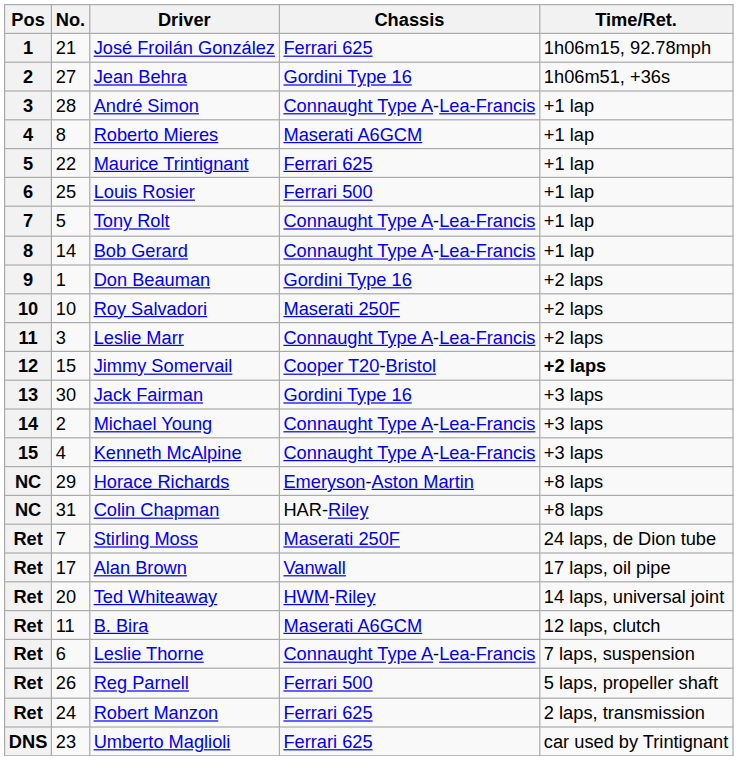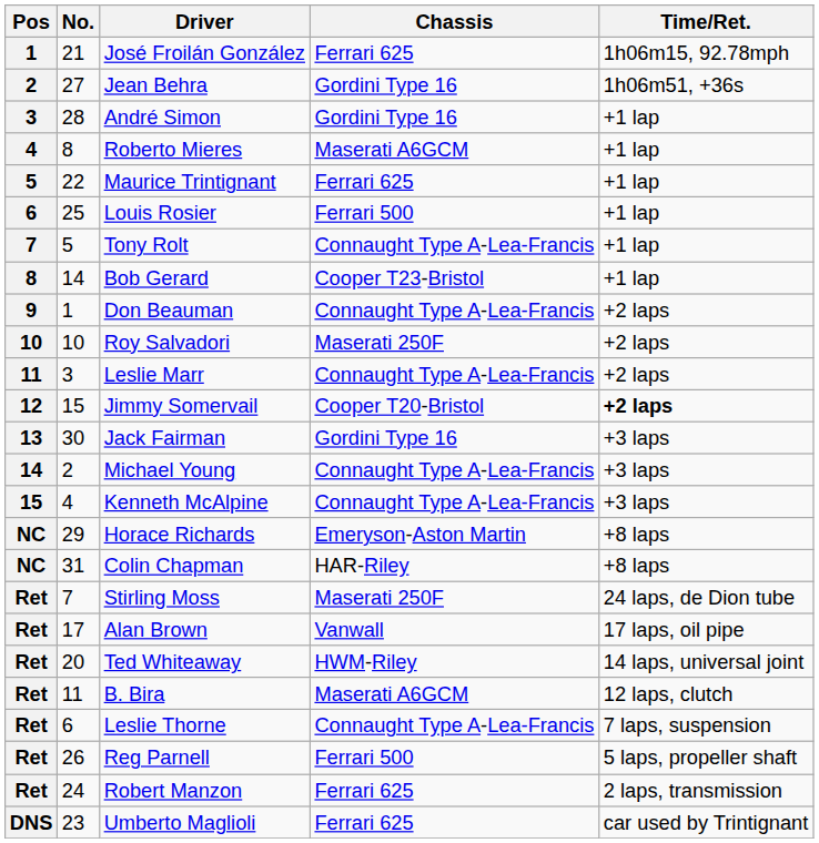André Simon | Chassis: Connaught Type A-Lea-Francis -> Gordini Type 16
Bob Gerard | Chassis: Connaught Type A-Lea-Francis -> Cooper T23-Bristol
Don Beauman | Chassis: Gordini Type 16 -> Connaught Type A-Lea-Francis
